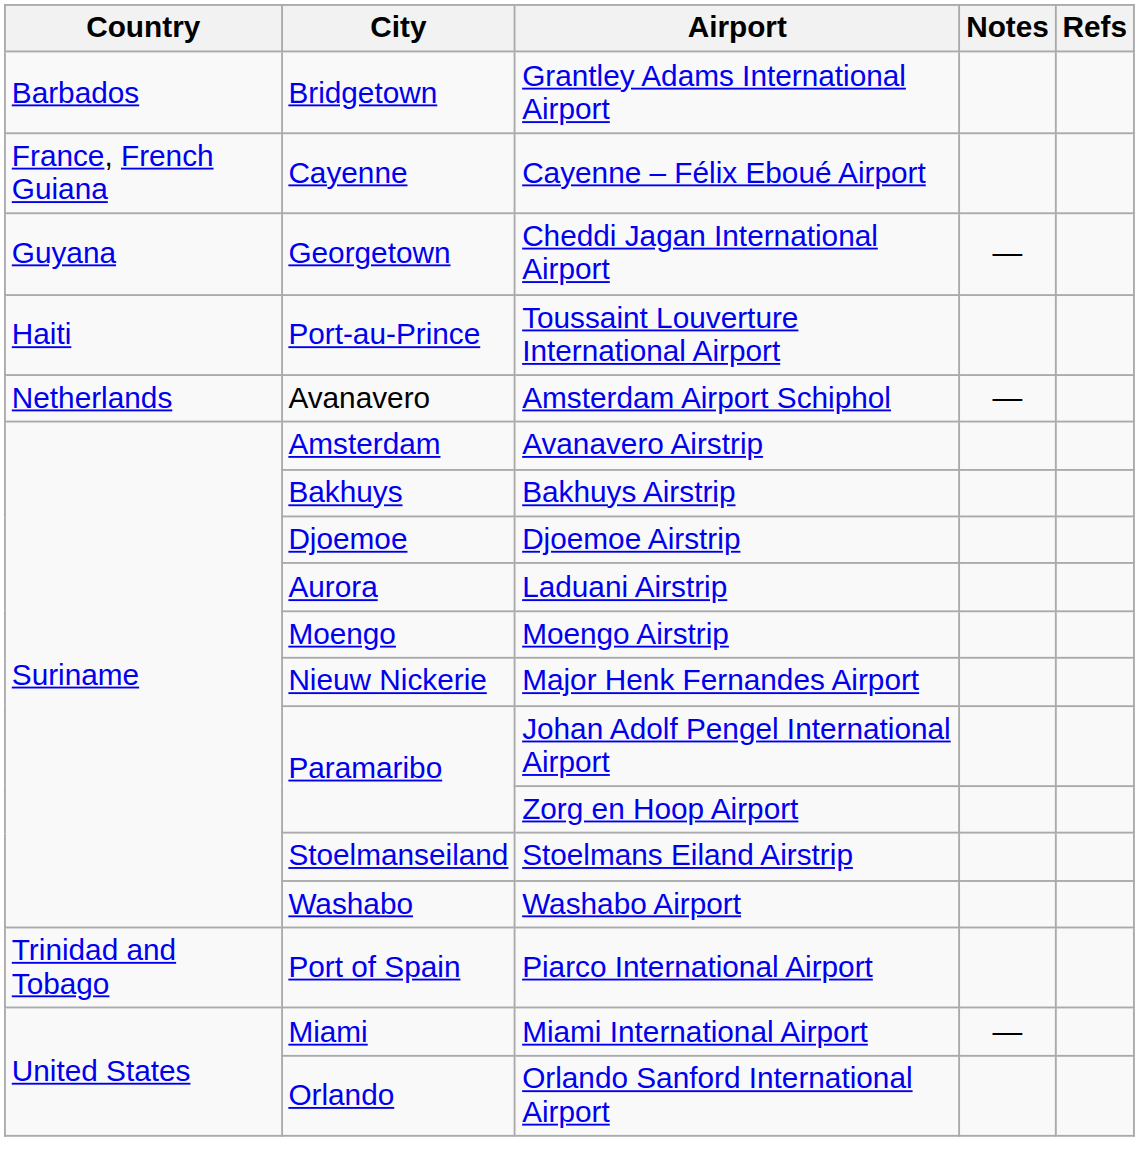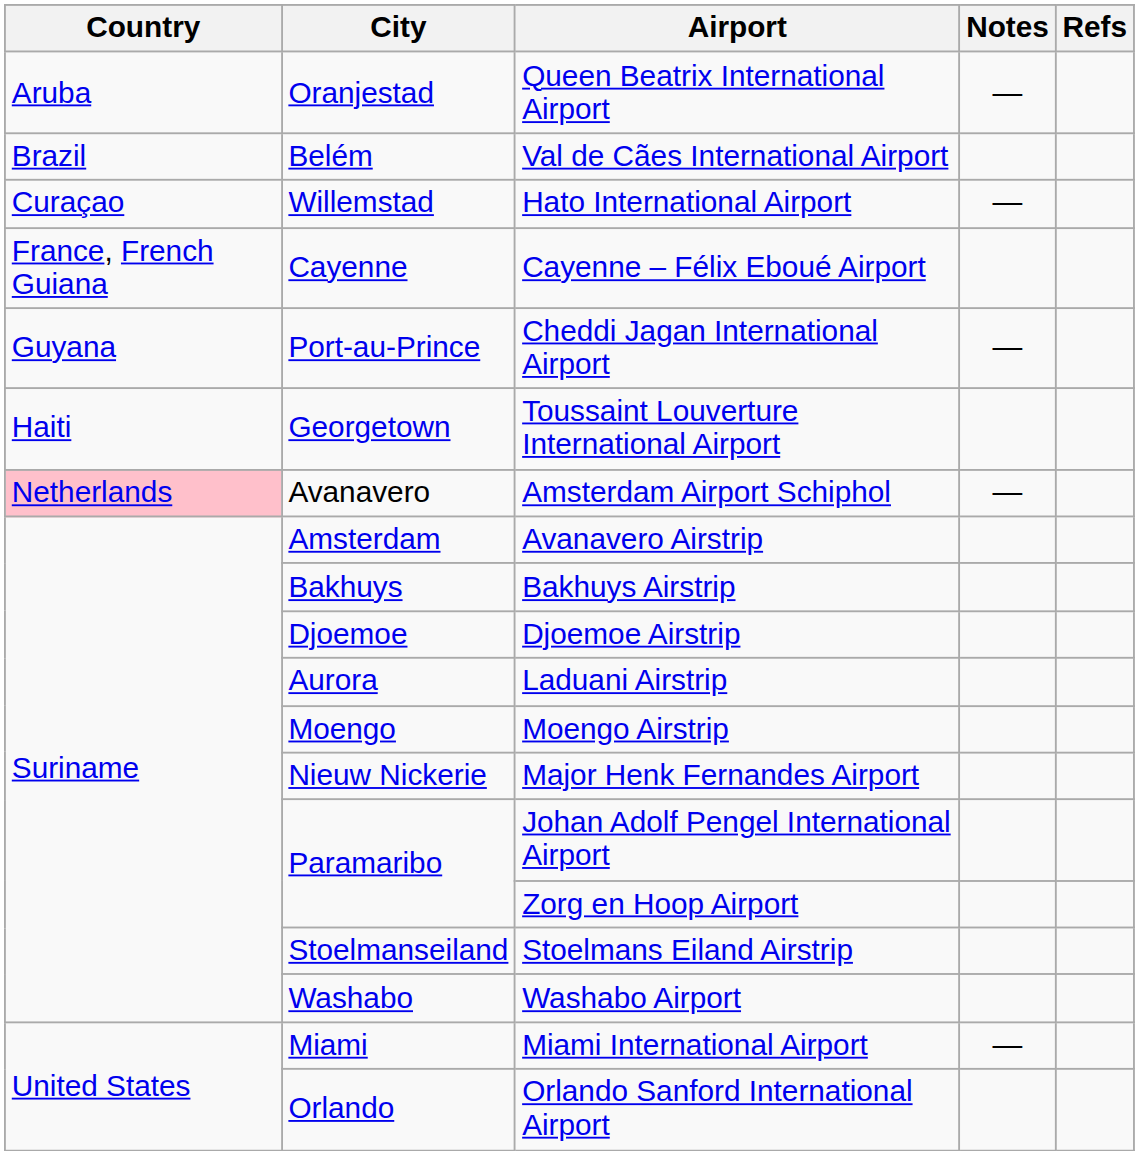+ row: Aruba | Oranjestad | Queen Beatrix International Airport | —
- row: Barbados | Bridgetown | Grantley Adams International Airport
+ row: Brazil | Belém | Val de Cães International Airport
+ row: Curaçao | Willemstad | Hato International Airport | —
Cheddi Jagan International Airport | City: Georgetown -> Port-au-Prince
Toussaint Louverture International Airport | City: Port-au-Prince -> Georgetown
Amsterdam Airport Schiphol | Country: no background -> pink background
- row: Trinidad and Tobago | Port of Spain | Piarco International Airport
